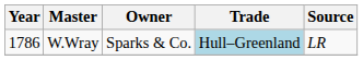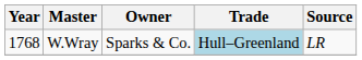W.Wray | Year: 1786 -> 1768
